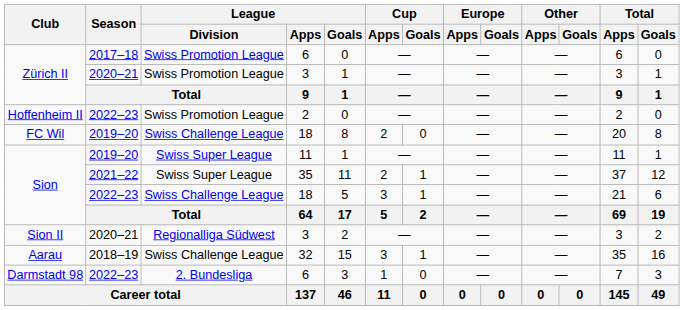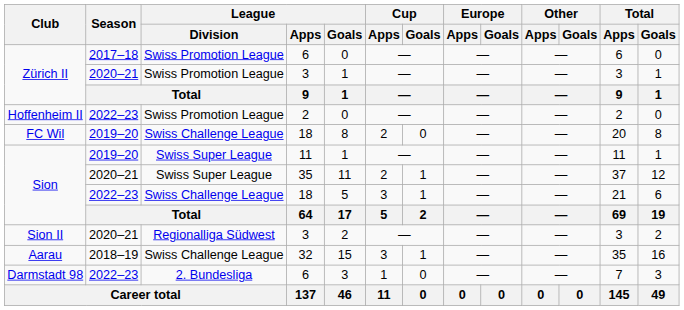Sion / 35 | Season: 2021–22 -> 2020–21
